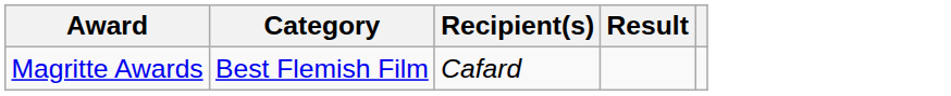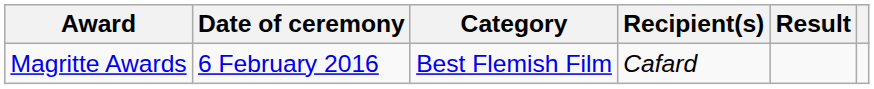+ column: Date of ceremony | 6 February 2016
